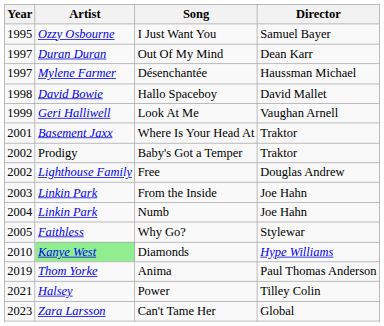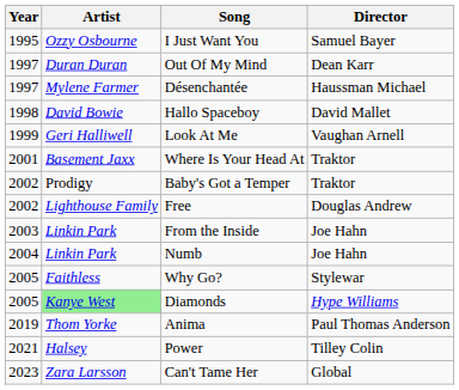Diamonds | Year: 2010 -> 2005
